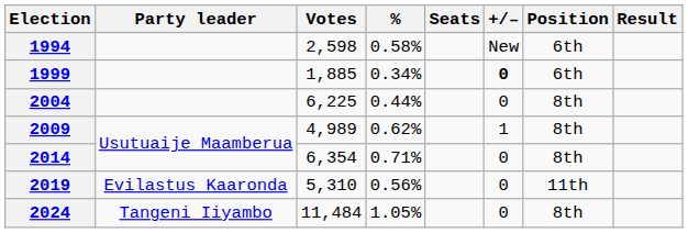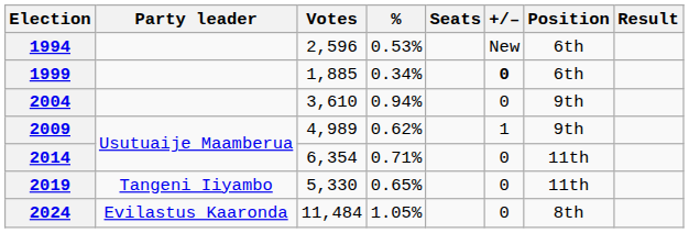1994 | Votes: 2,598 -> 2,596
1994 | %: 0.58% -> 0.53%
2004 | Votes: 6,225 -> 3,610
2004 | %: 0.44% -> 0.94%
2004 | Position: 8th -> 9th
2009 | Position: 8th -> 9th
2014 | Position: 8th -> 11th
2019 | Party leader: Evilastus Kaaronda -> Tangeni Iiyambo
2019 | Votes: 5,310 -> 5,330
2019 | %: 0.56% -> 0.65%
2024 | Party leader: Tangeni Iiyambo -> Evilastus Kaaronda
